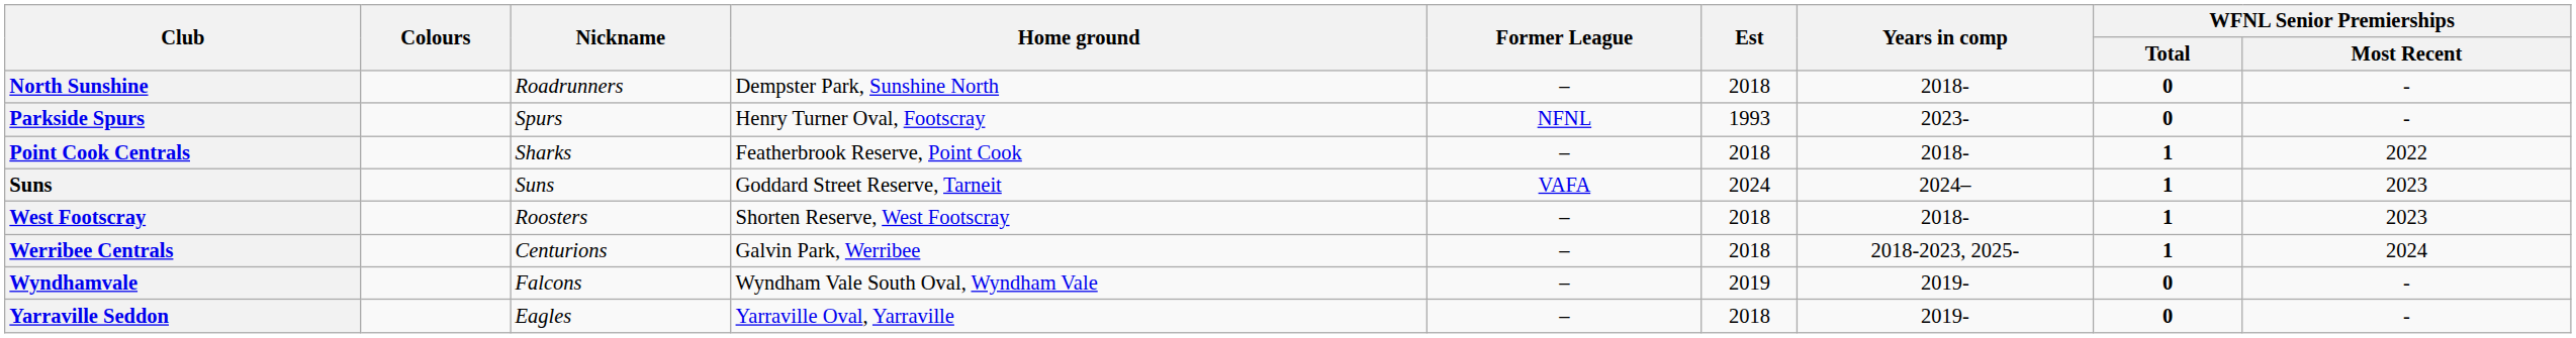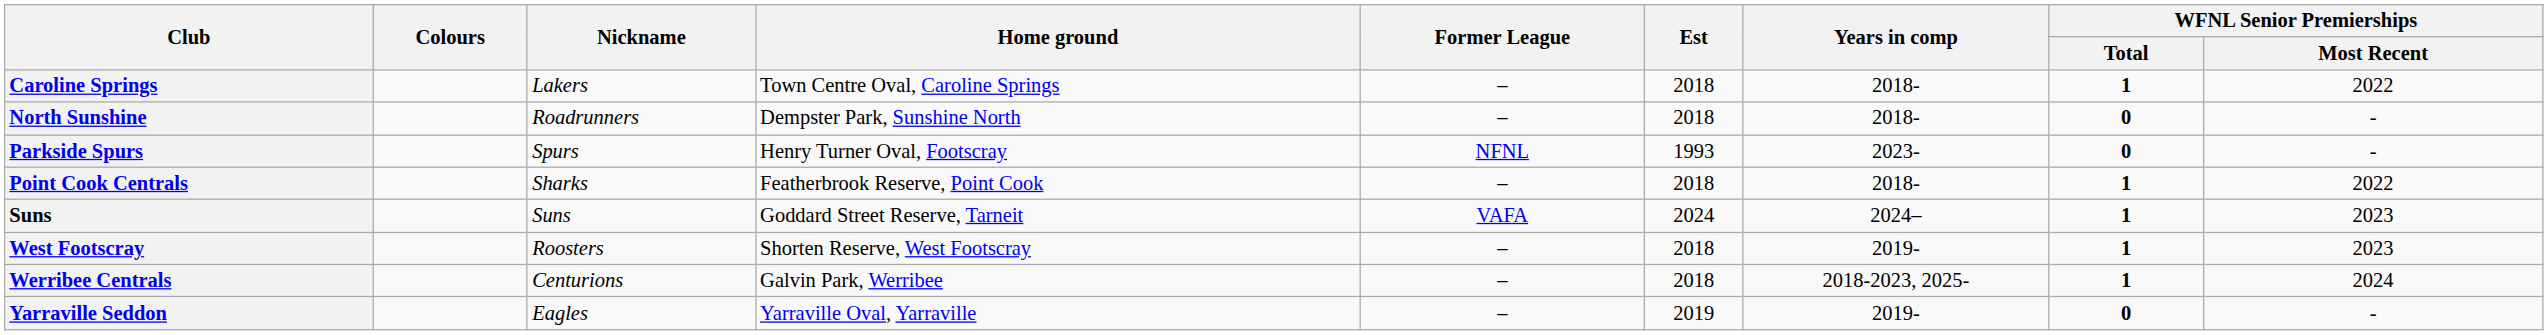+ row: Caroline Springs | Lakers | Town Centre Oval, Caroline Springs | – | 2018 | 2018- | 1 | 2022
West Footscray | Years in comp: 2018- -> 2019-
- row: Wyndhamvale | Falcons | Wyndham Vale South Oval, Wyndham Vale | – | 2019 | 2019- | 0 | -
Yarraville Seddon | Est: 2018 -> 2019
